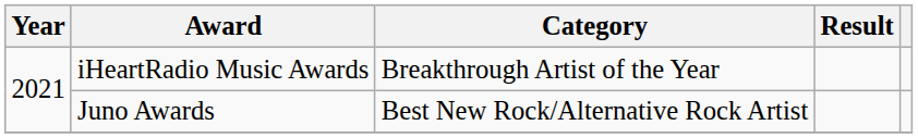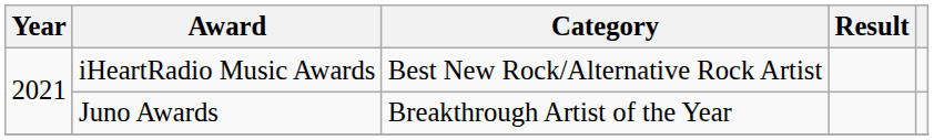iHeartRadio Music Awards | Category: Breakthrough Artist of the Year -> Best New Rock/Alternative Rock Artist
Juno Awards | Category: Best New Rock/Alternative Rock Artist -> Breakthrough Artist of the Year
